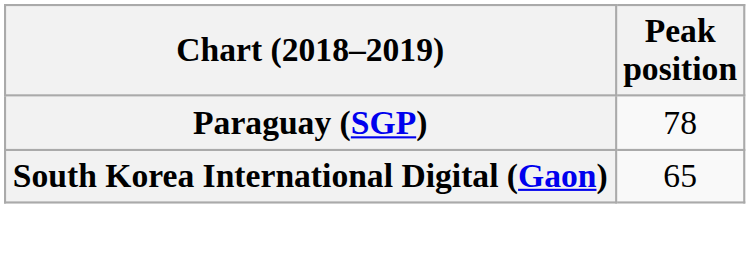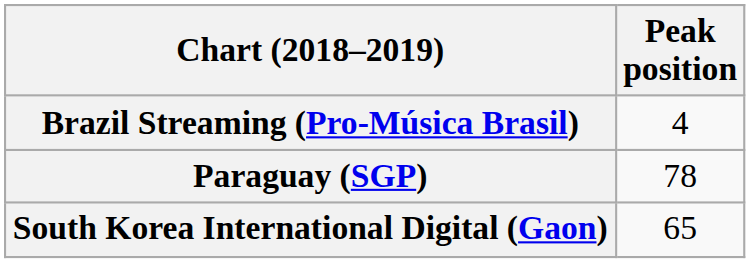+ row: Brazil Streaming (Pro-Música Brasil) | 4
